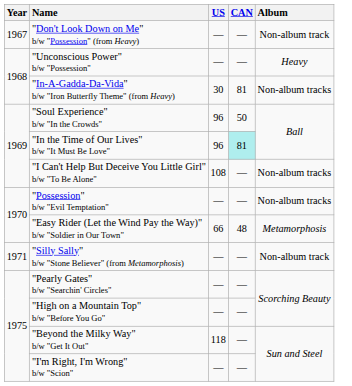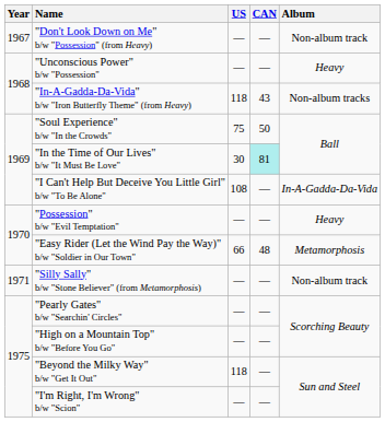"In-A-Gadda-Da-Vida" b/w "Iron Butterfly Theme" (from Heavy) | US: 30 -> 118
"In-A-Gadda-Da-Vida" b/w "Iron Butterfly Theme" (from Heavy) | CAN: 81 -> 43
"Soul Experience" b/w "In the Crowds" | US: 96 -> 75
"In the Time of Our Lives" b/w "It Must Be Love" | US: 96 -> 30
"I Can't Help But Deceive You Little Girl" b/w "To Be Alone" | Album: Non-album tracks -> In-A-Gadda-Da-Vida
"Possession" b/w "Evil Temptation" | Album: Non-album tracks -> Heavy
